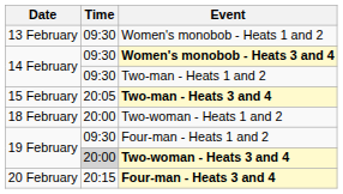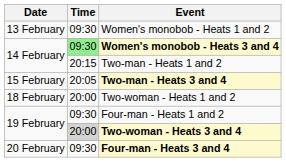Women's monobob - Heats 3 and 4 | Time: no background -> lightgreen background
Two-man - Heats 1 and 2 | Time: 09:30 -> 20:15
Four-man - Heats 3 and 4 | Time: 20:15 -> 09:30
